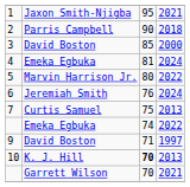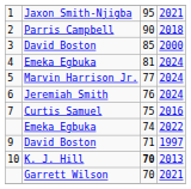5 | column 3: 80 -> 77
5 | column 4: 2022 -> 2024
7 | column 4: 2013 -> 2016
